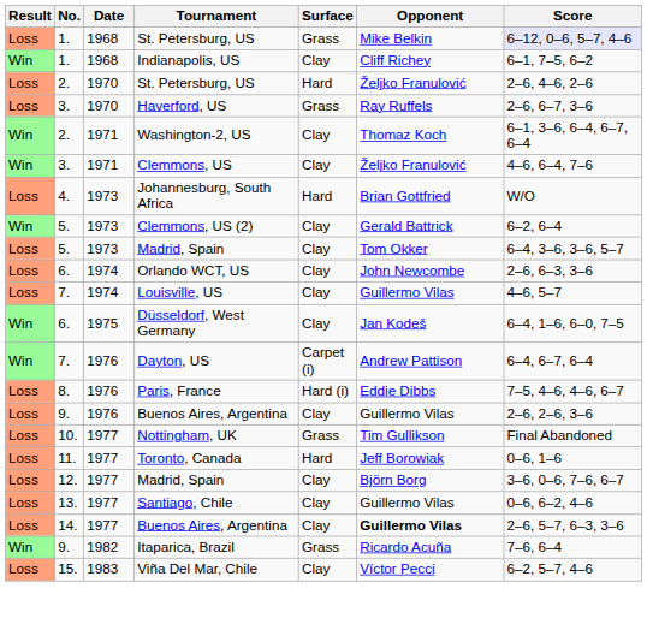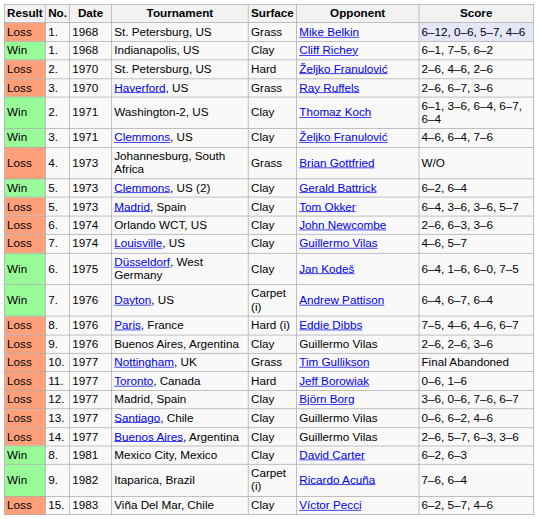Johannesburg, South Africa | Surface: Hard -> Grass
14. / Buenos Aires, Argentina | Opponent: bold -> normal
+ row: Win | 8. | 1981 | Mexico City, Mexico | Clay | David Carter | 6–2, 6–3
Itaparica, Brazil | Surface: Grass -> Carpet (i)
